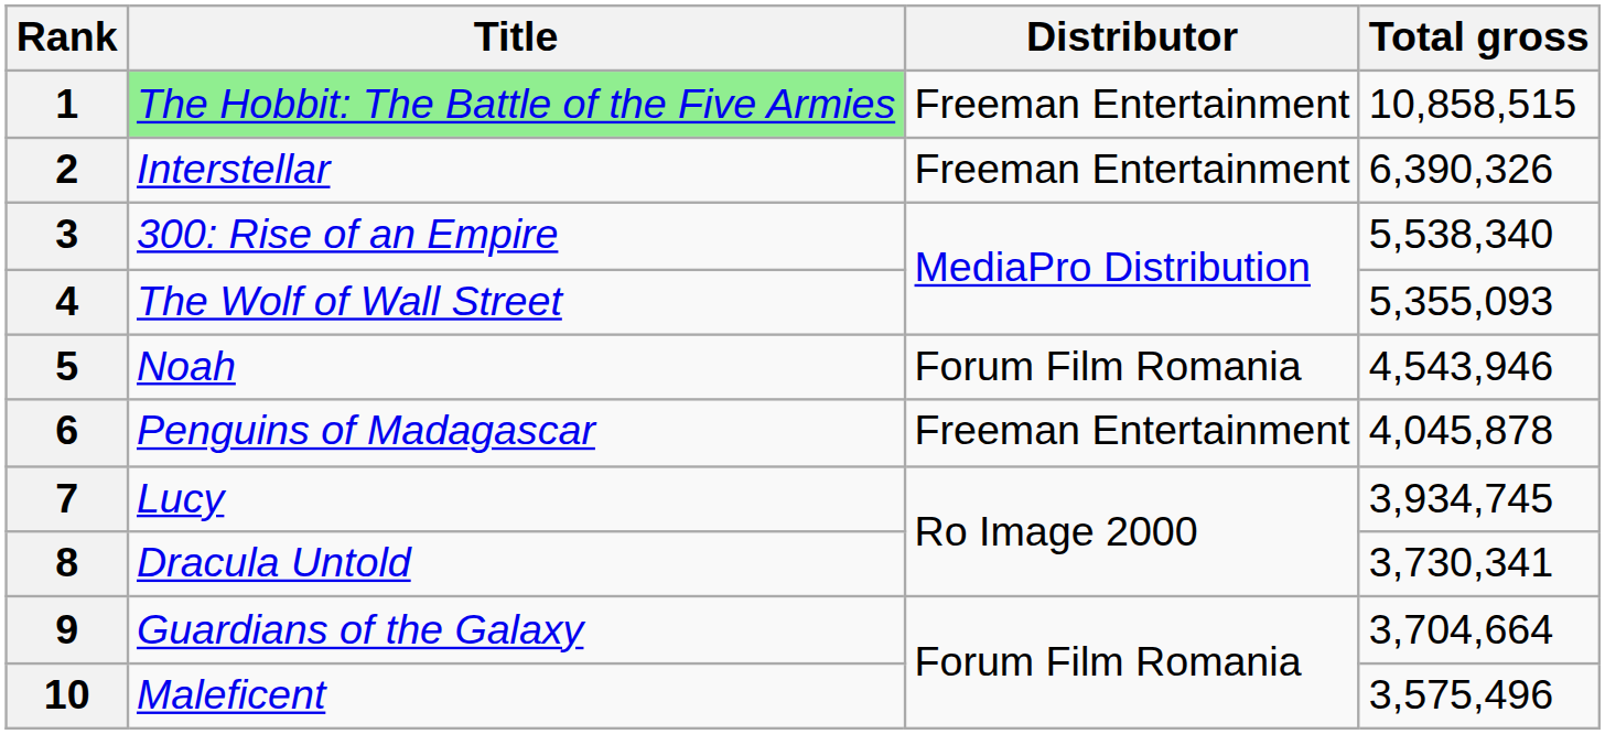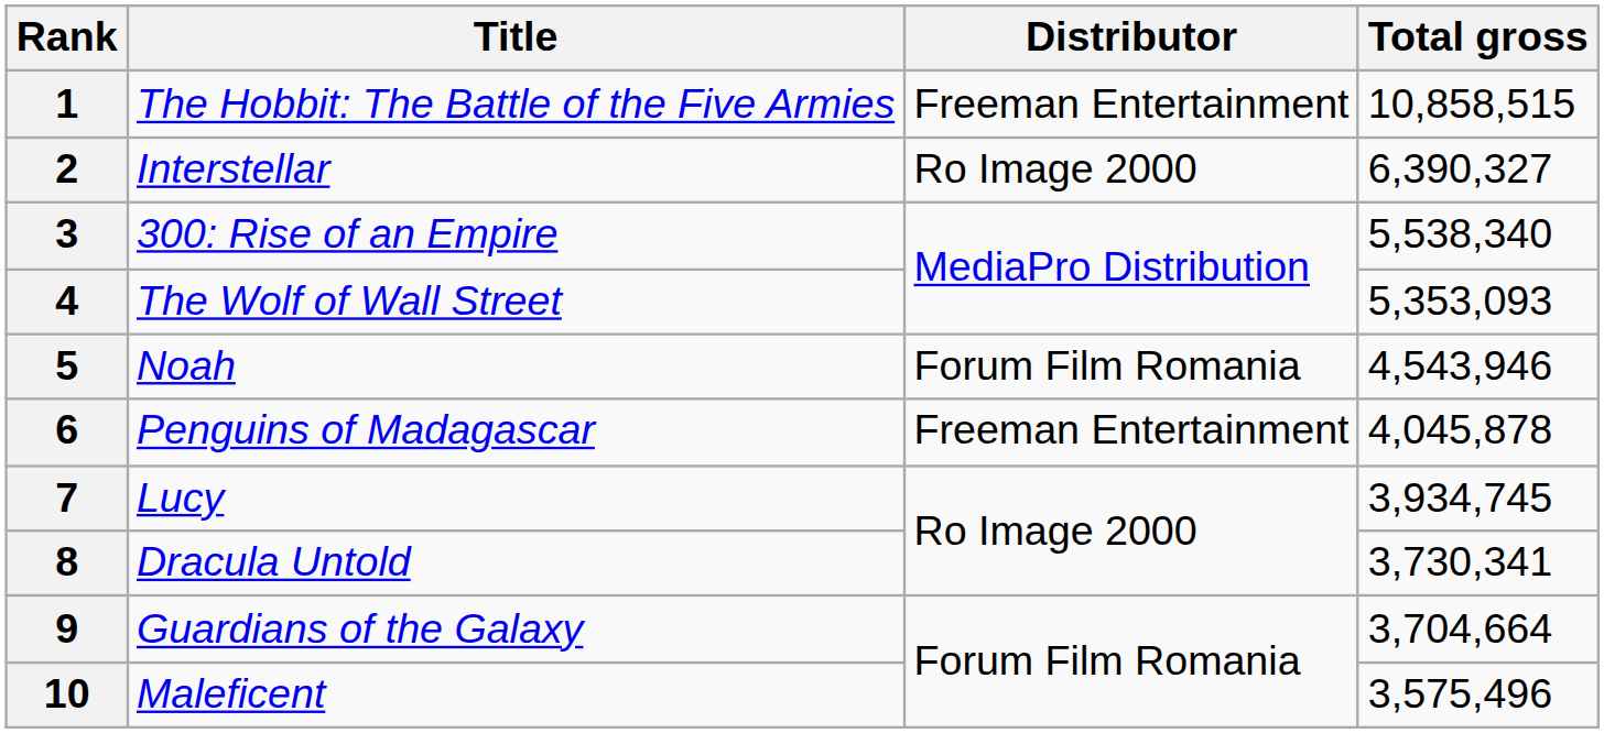1 | Title: lightgreen background -> no background
2 | Distributor: Freeman Entertainment -> Ro Image 2000
2 | Total gross: 6,390,326 -> 6,390,327
4 | Total gross: 5,355,093 -> 5,353,093
